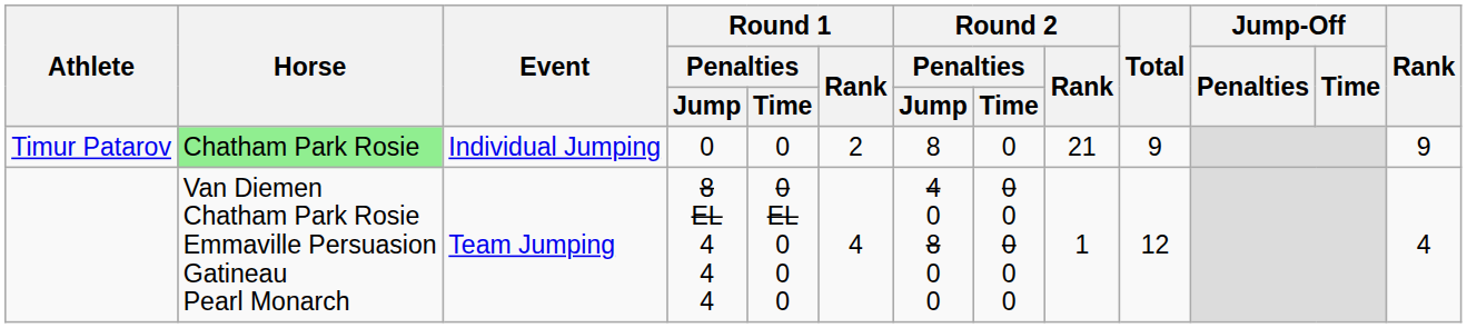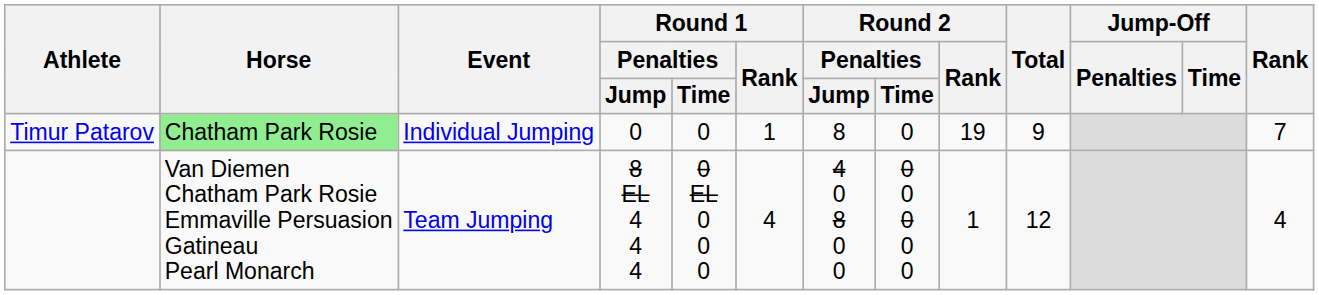Timur Patarov | Round 1 / Rank: 2 -> 1
Timur Patarov | Round 2 / Rank: 21 -> 19
Timur Patarov | Rank: 9 -> 7
